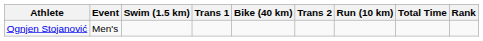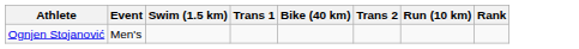- column: Total Time
